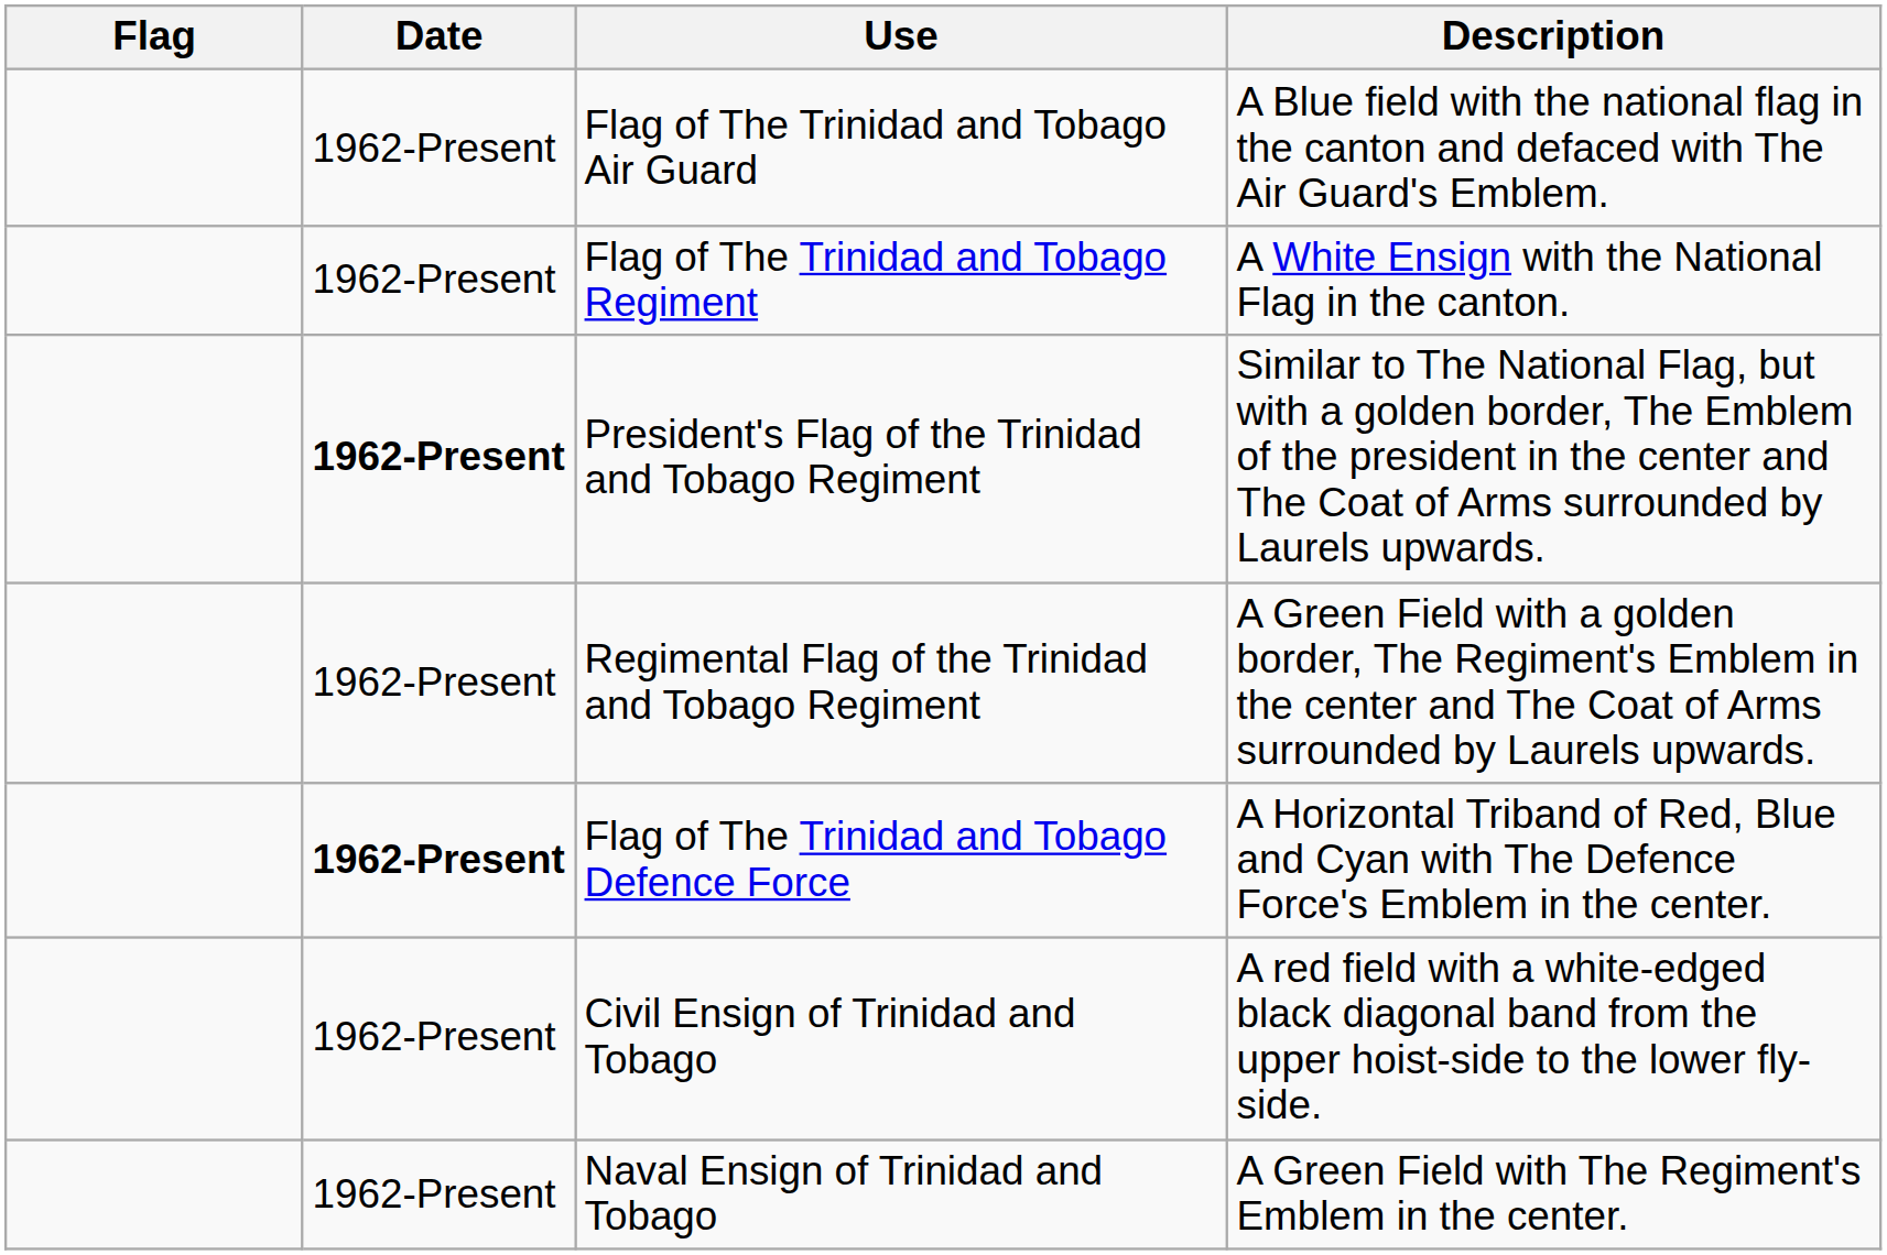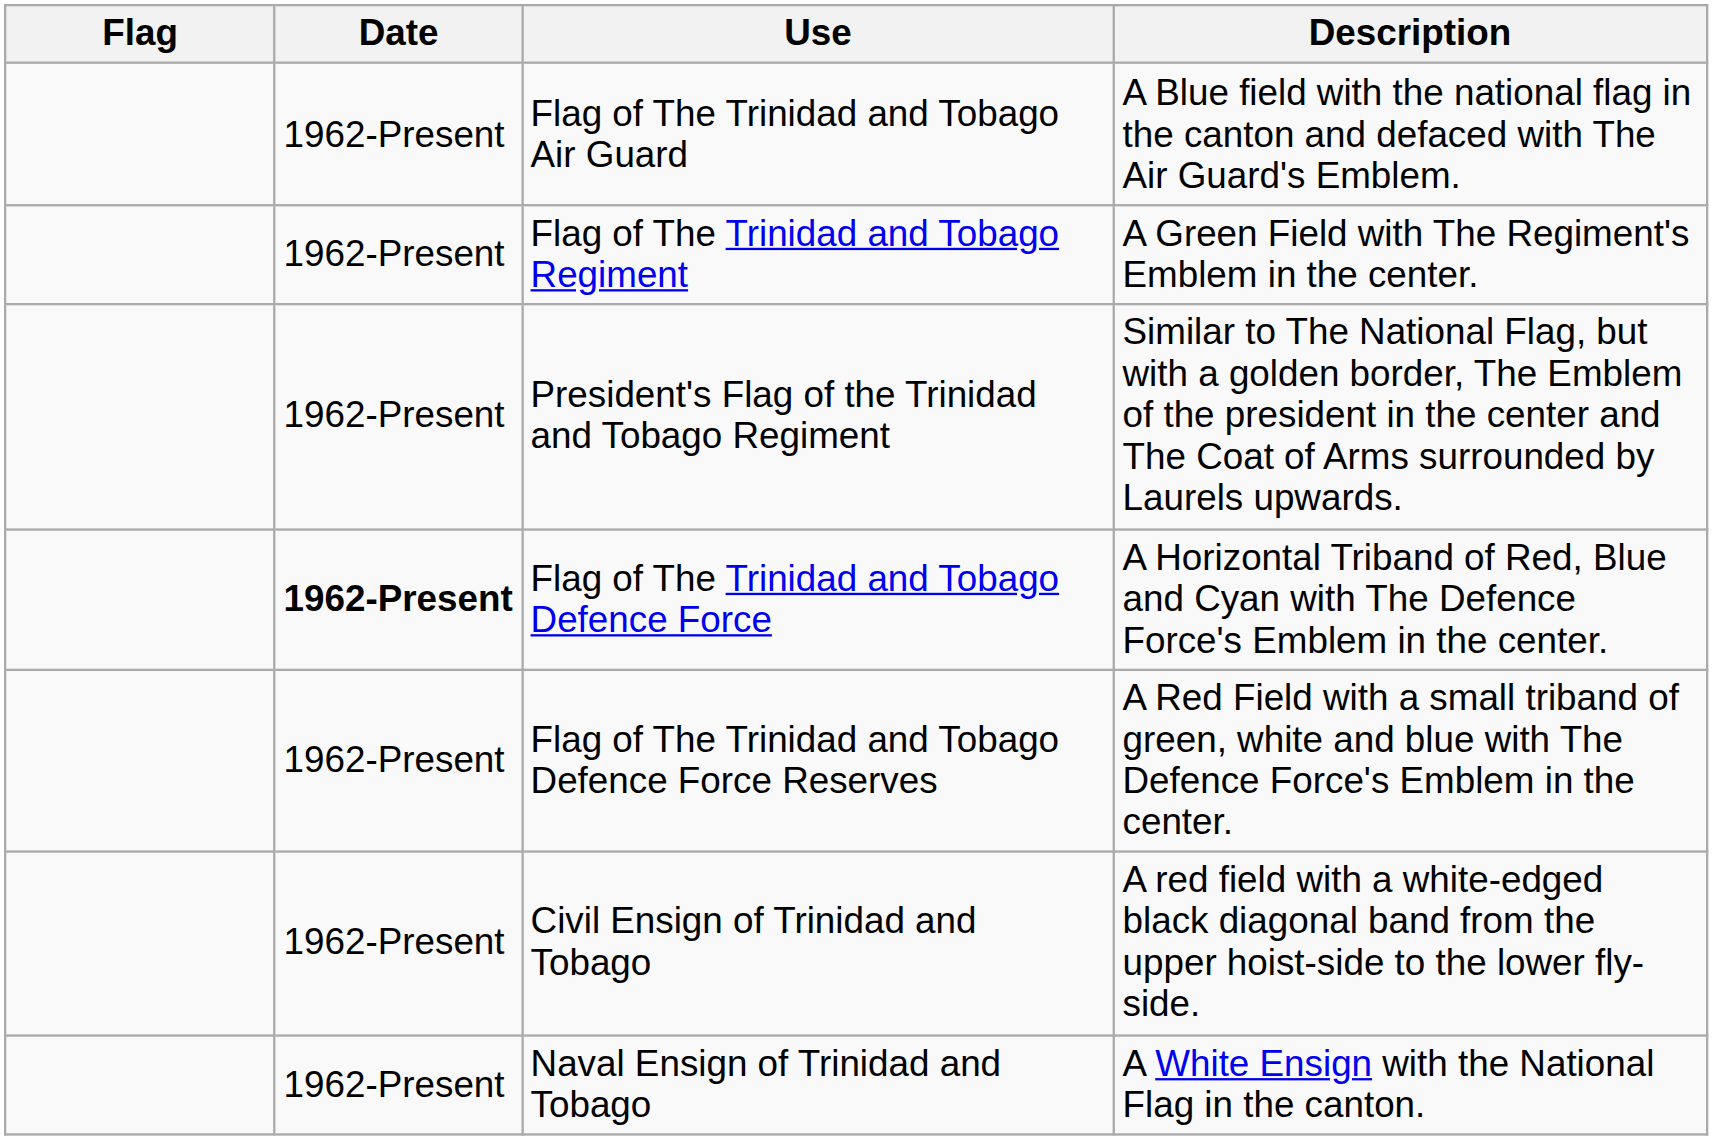Flag of The Trinidad and Tobago Regiment | Description: A White Ensign with the National Flag in the canton. -> A Green Field with The Regiment's Emblem in the center.
President's Flag of the Trinidad and Tobago Regiment | Date: bold -> normal
- row: 1962-Present | Regimental Flag of the Trinidad and Tobago Regiment | A Green Field with a golden border, The Regiment's Emblem in the center and The Coat of Arms surrounded by Laurels upwards.
+ row: 1962-Present | Flag of The Trinidad and Tobago Defence Force Reserves | A Red Field with a small triband of green, white and blue with The Defence Force's Emblem in the center.
Naval Ensign of Trinidad and Tobago | Description: A Green Field with The Regiment's Emblem in the center. -> A White Ensign with the National Flag in the canton.
